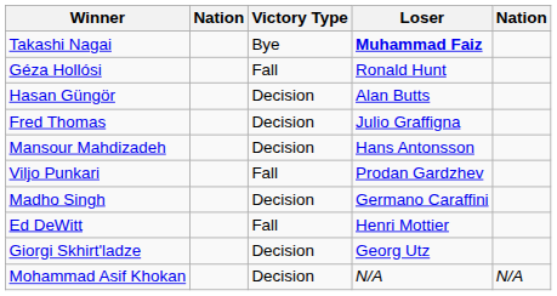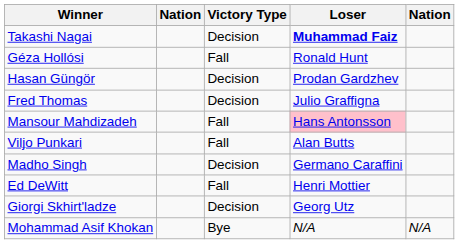Takashi Nagai | Victory Type: Bye -> Decision
Hasan Güngör | Loser: Alan Butts -> Prodan Gardzhev
Mansour Mahdizadeh | Victory Type: Decision -> Fall
Mansour Mahdizadeh | Loser: no background -> pink background
Viljo Punkari | Loser: Prodan Gardzhev -> Alan Butts
Mohammad Asif Khokan | Victory Type: Decision -> Bye
